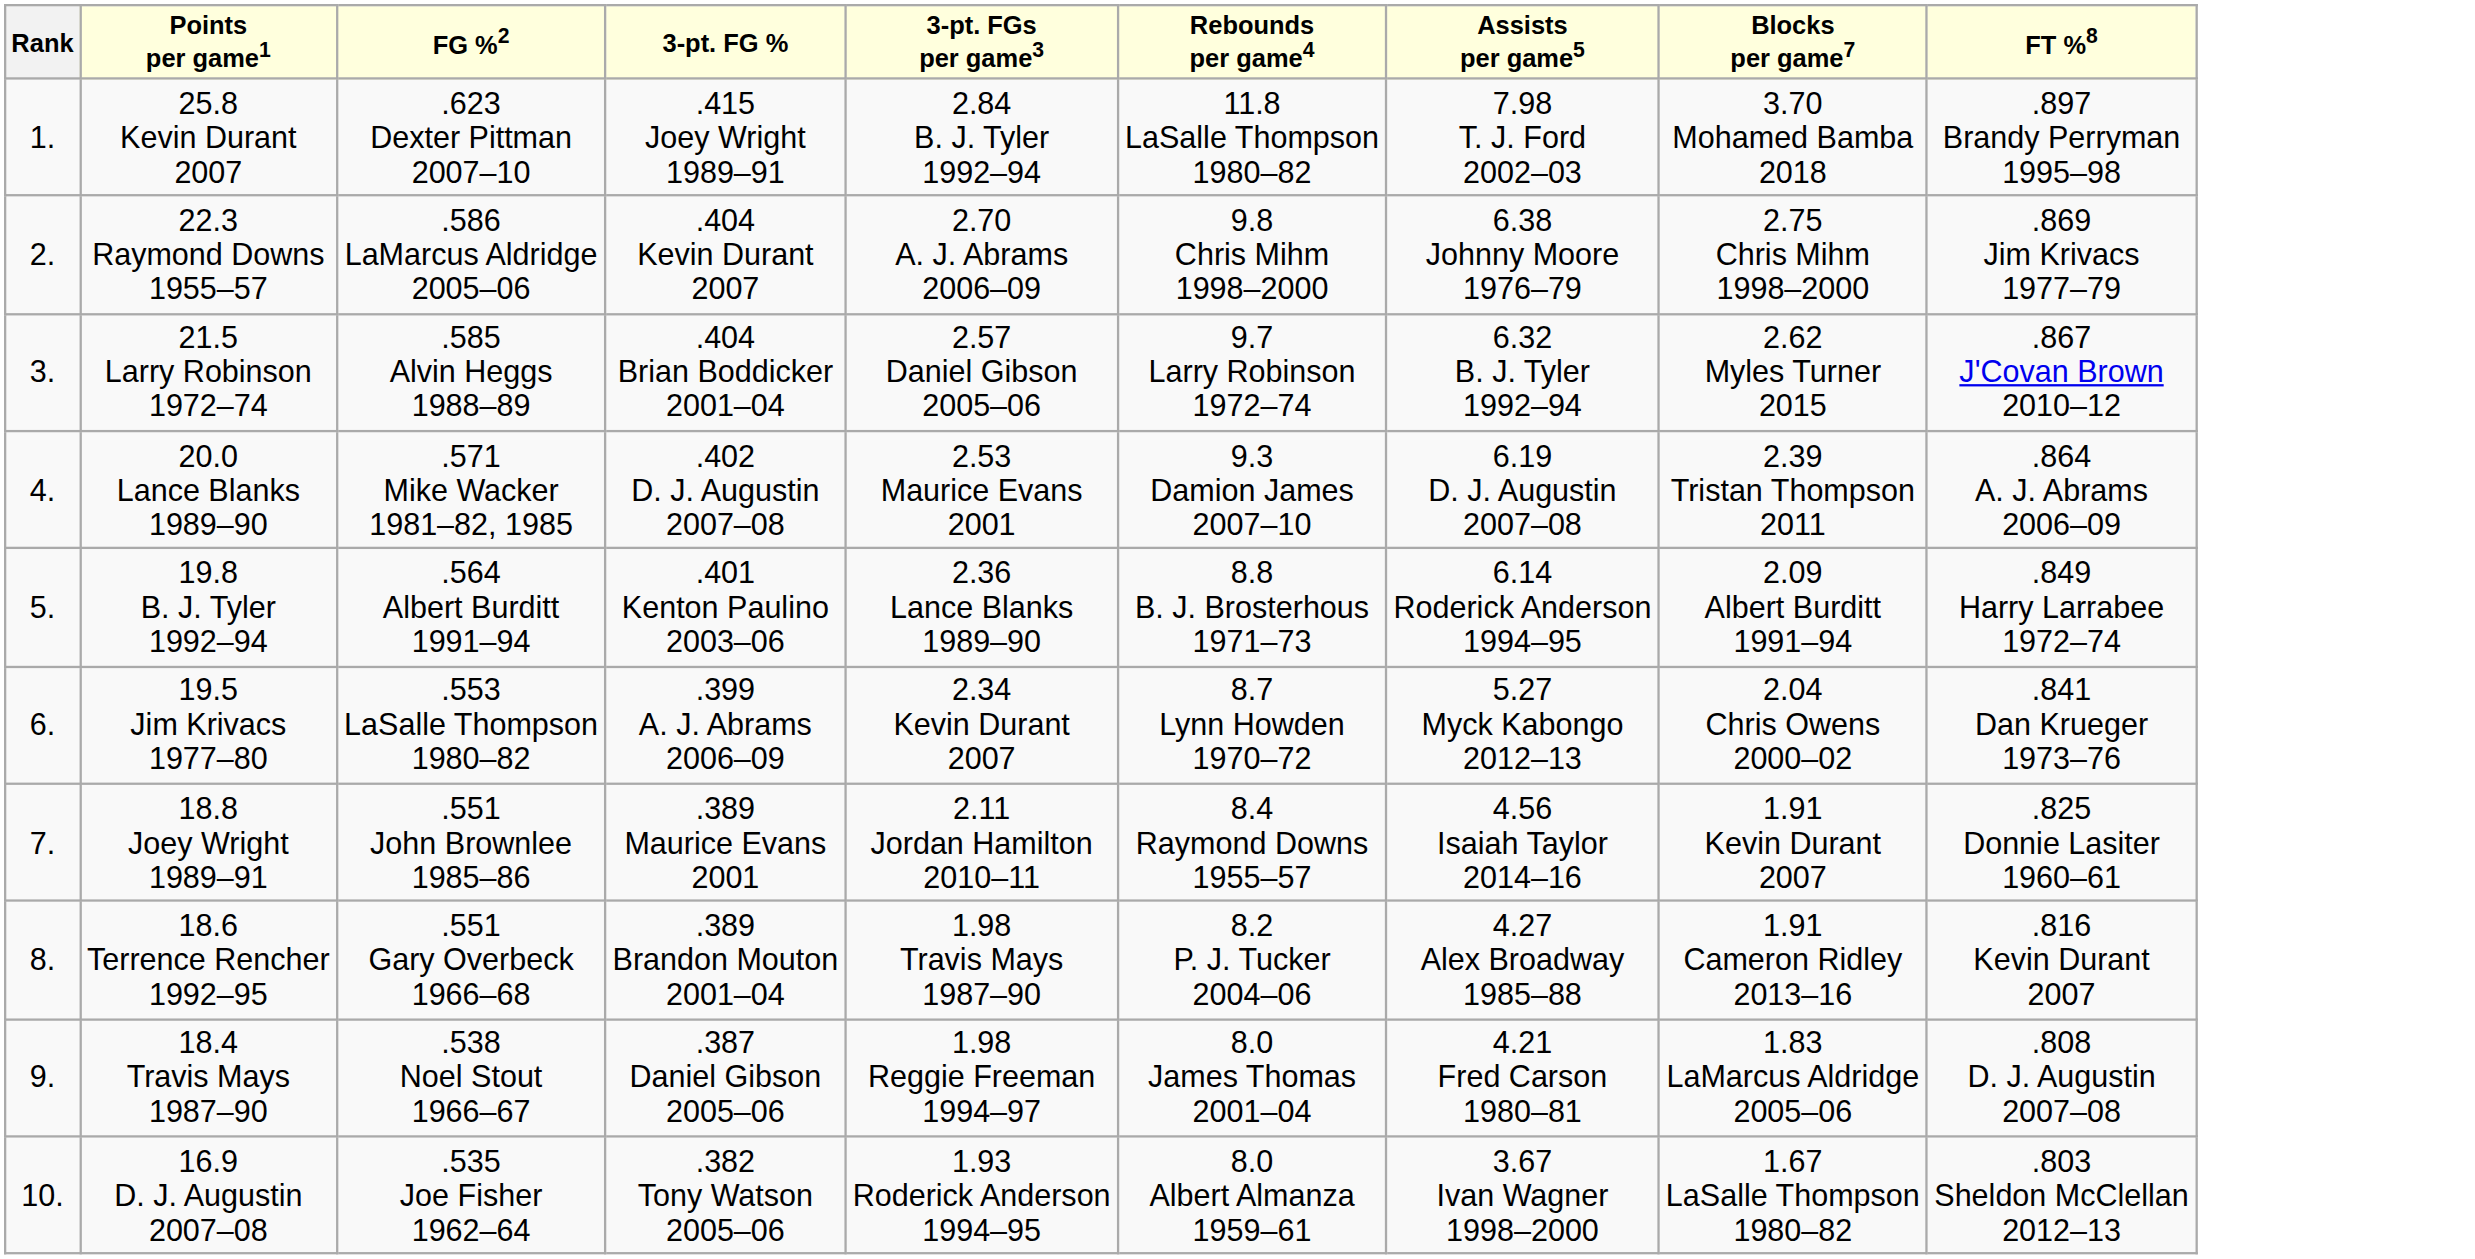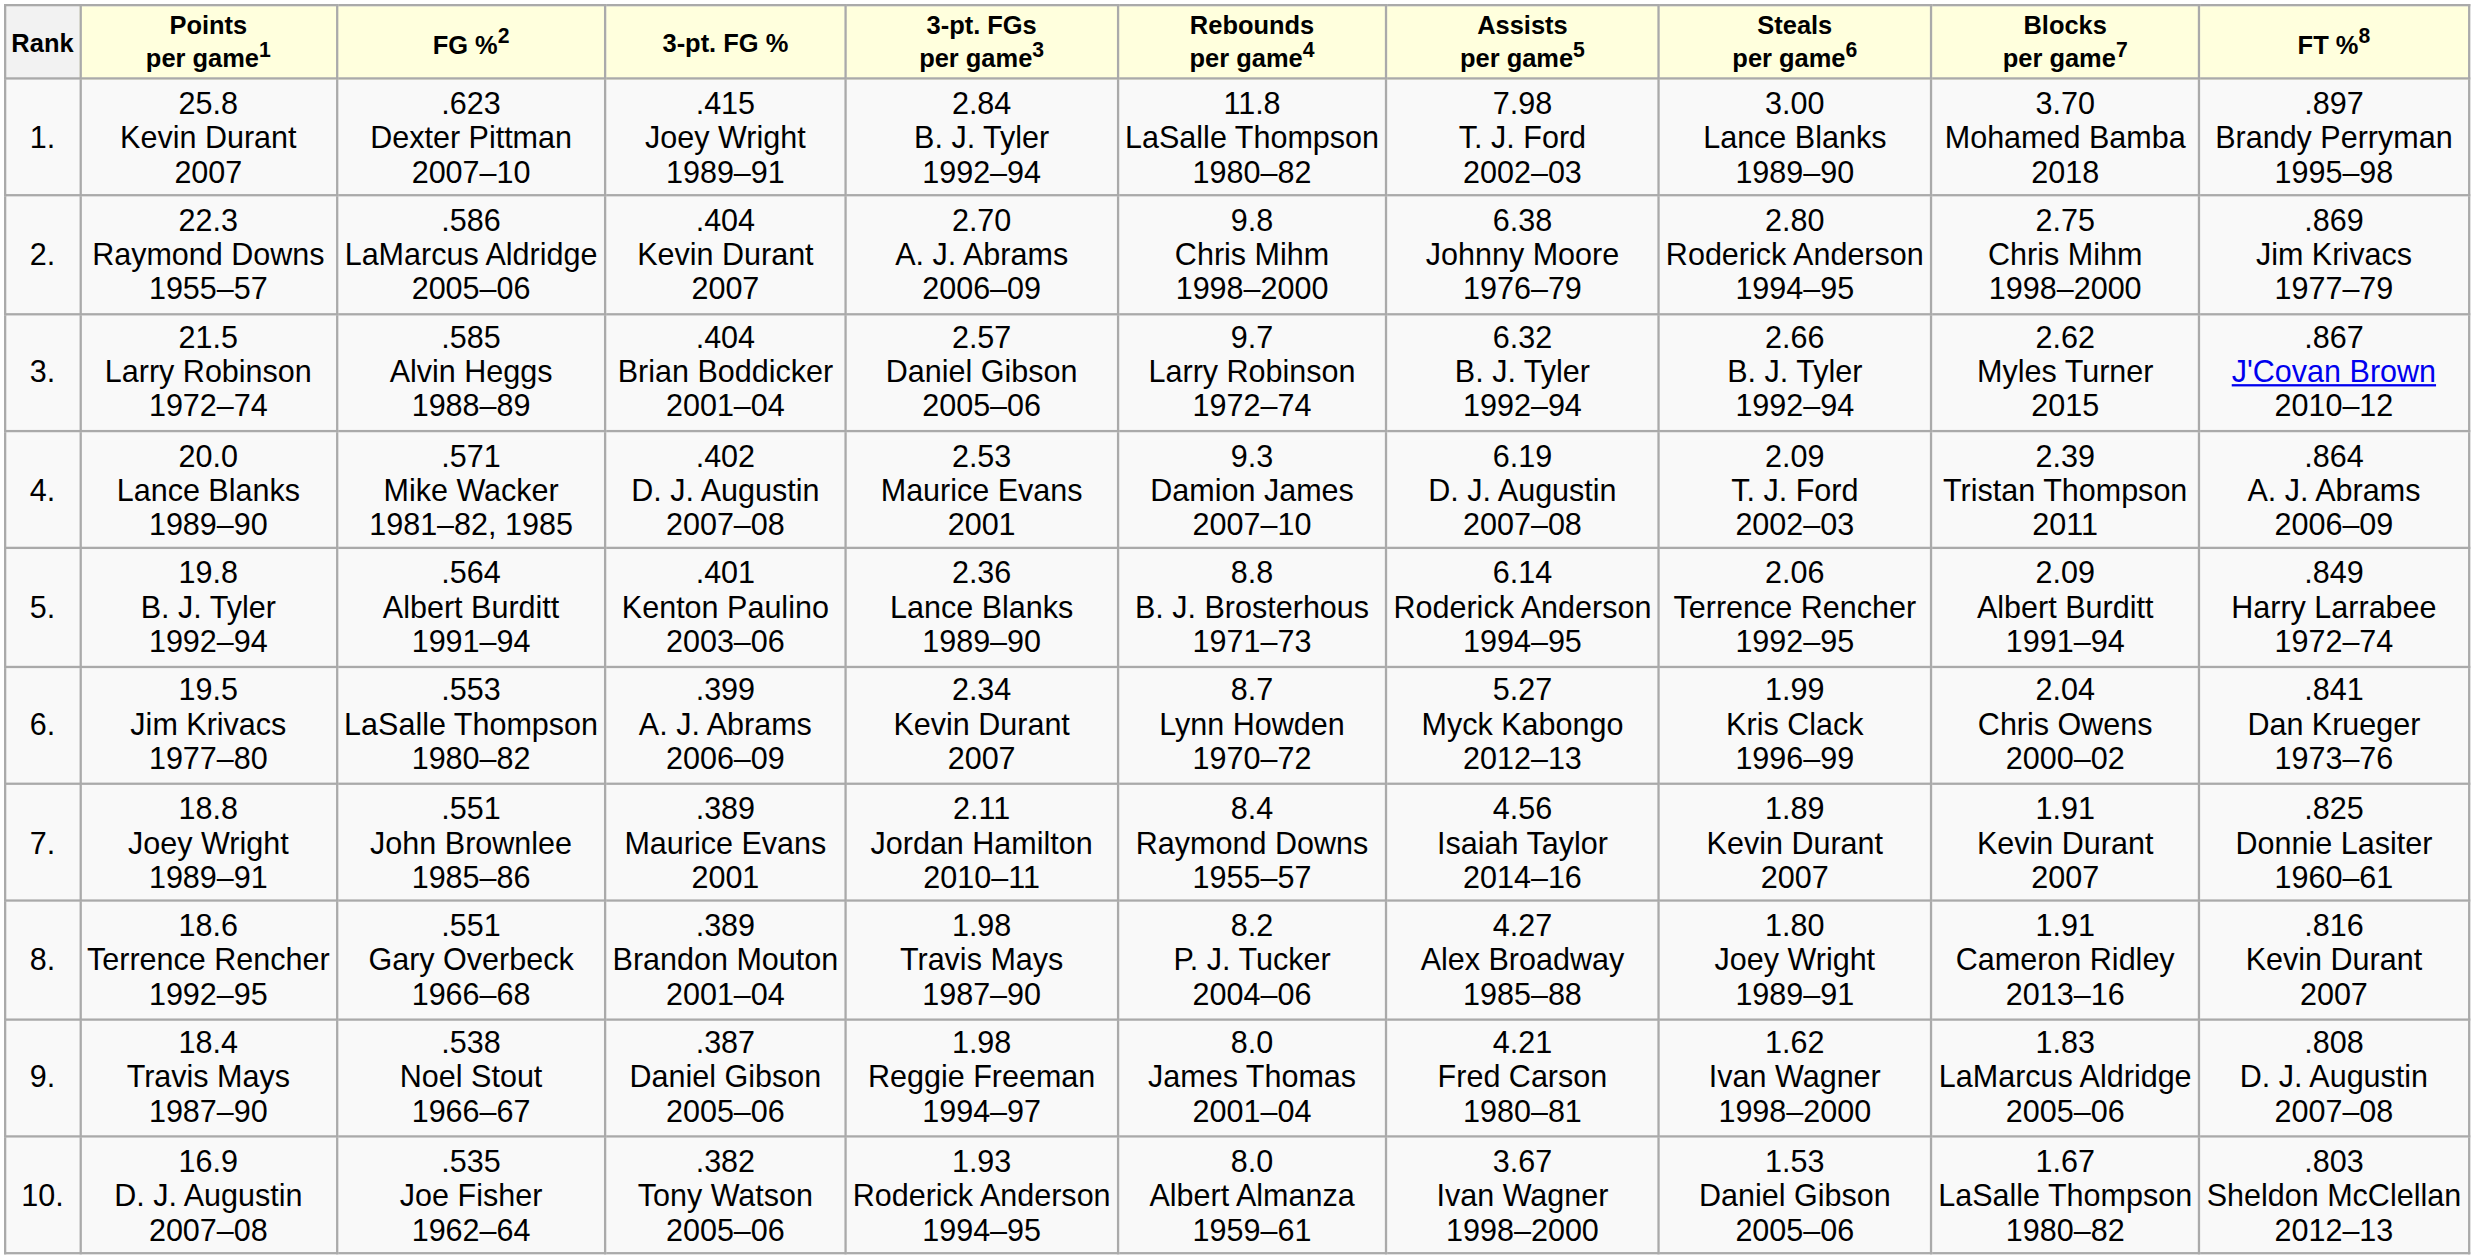+ column: Steals per game6 | 3.00 Lance Blanks 1989–90 | 2.80 Roderick Anderson 1994–95 | 2.66 B. J. Tyler 1992–94 | 2.09 T. J. Ford 2002–03 | 2.06 Terrence Rencher 1992–95 | 1.99 Kris Clack 1996–99 | 1.89 Kevin Durant 2007 | 1.80 Joey Wright 1989–91 | 1.62 Ivan Wagner 1998–2000 | 1.53 Daniel Gibson 2005–06
